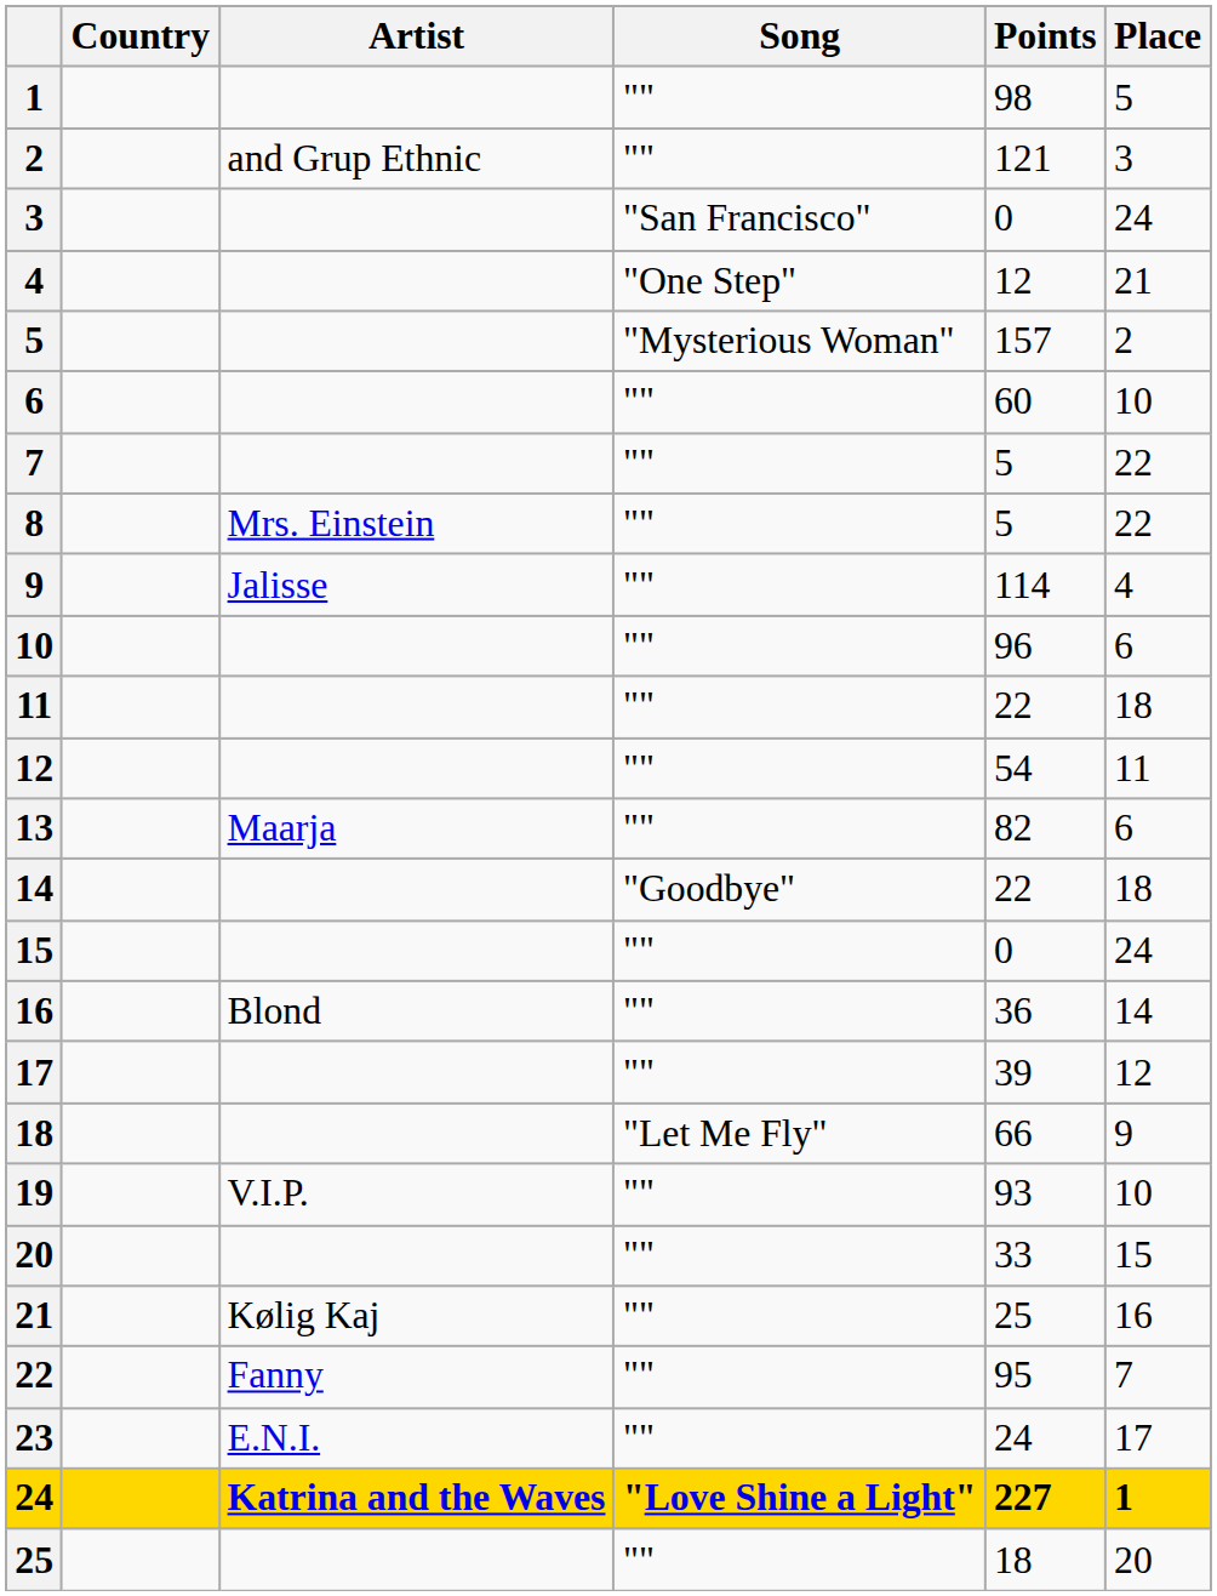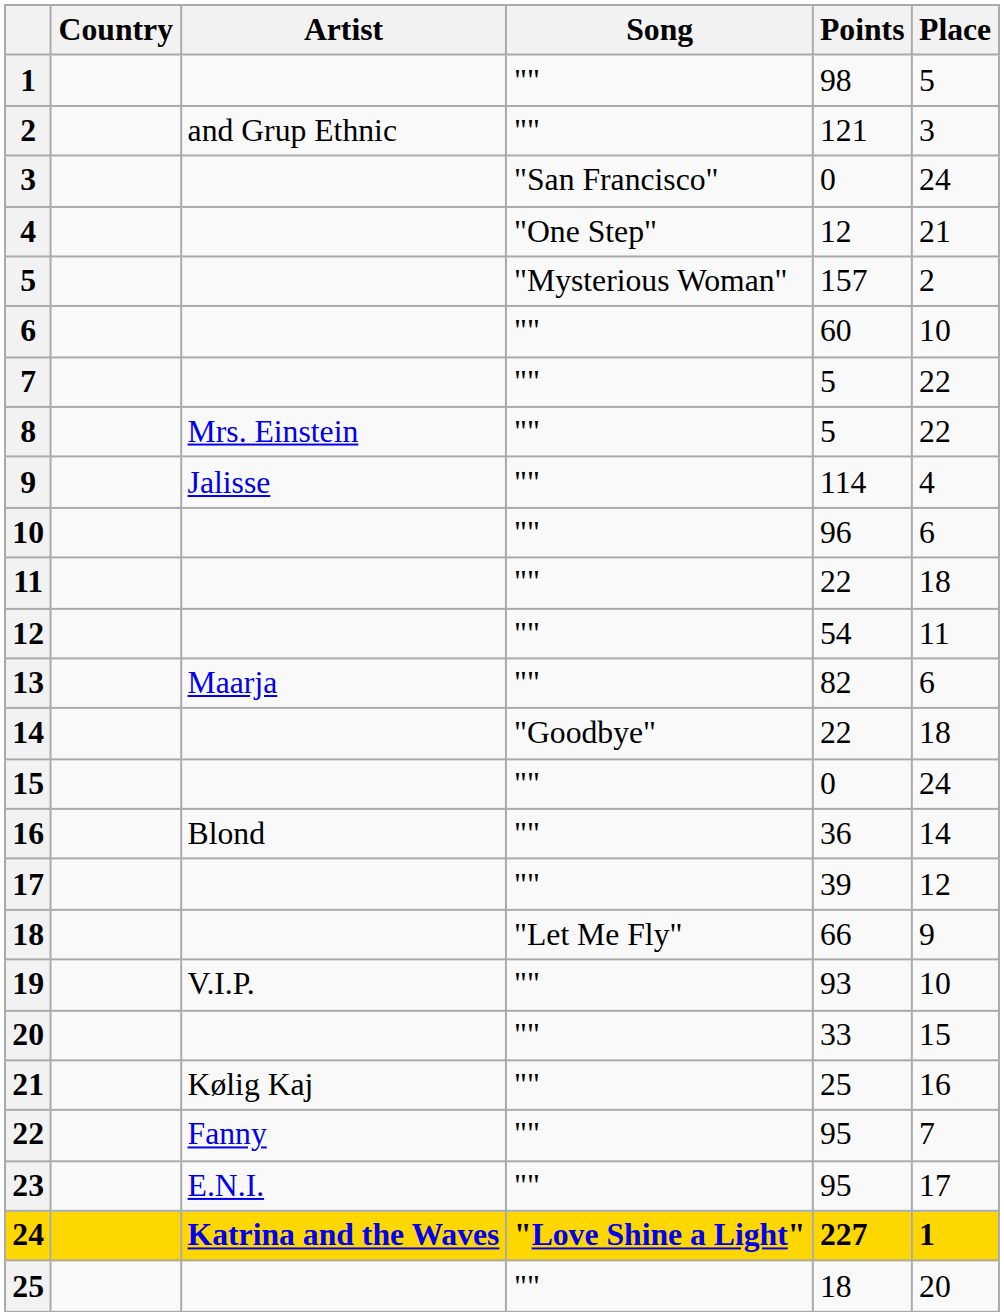23 | Points: 24 -> 95
